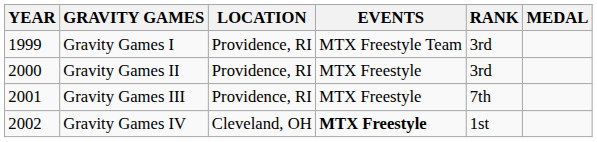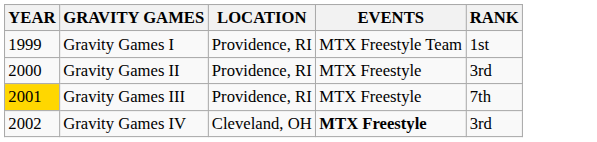- column: MEDAL
Gravity Games I | RANK: 3rd -> 1st
Gravity Games III | YEAR: no background -> gold background
Gravity Games IV | RANK: 1st -> 3rd
